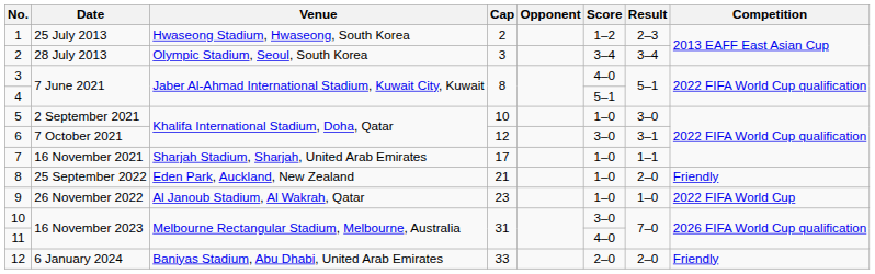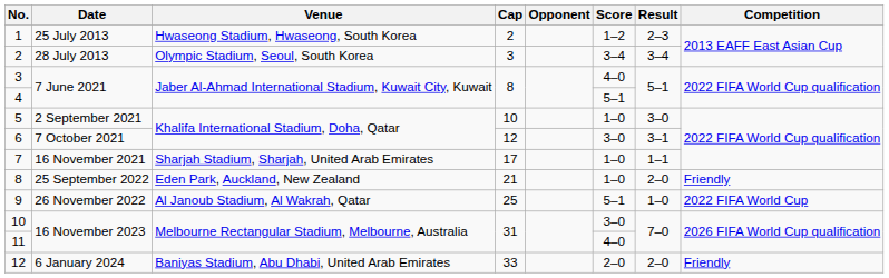9 | Cap: 23 -> 25
9 | Score: 1–0 -> 5–1
